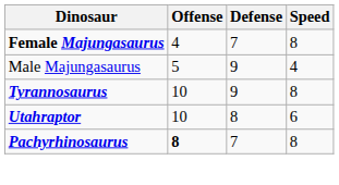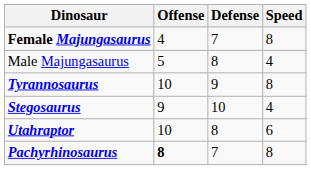Male Majungasaurus | Defense: 9 -> 8
+ row: Stegosaurus | 9 | 10 | 4
